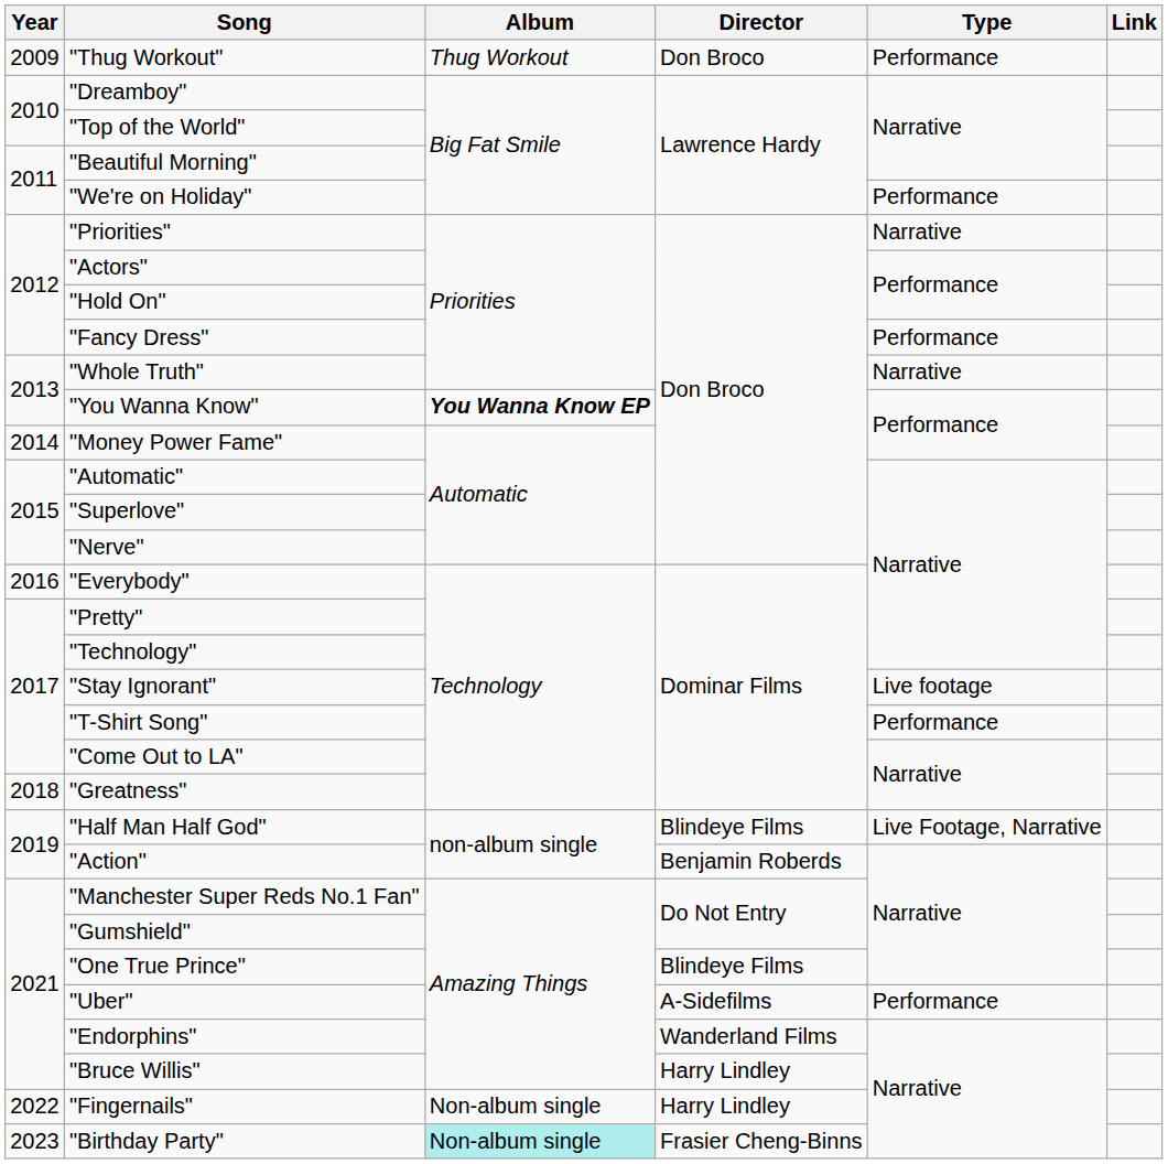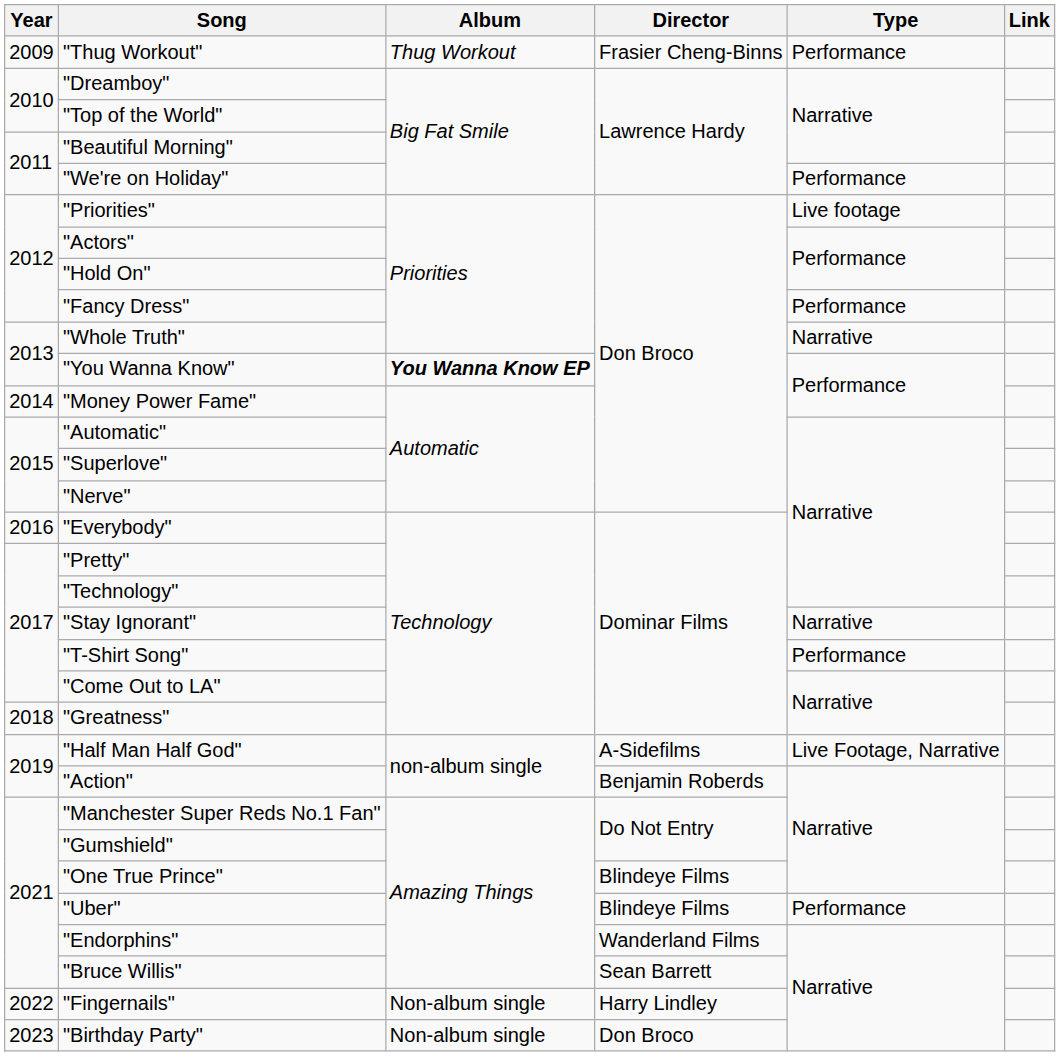"Thug Workout" | Director: Don Broco -> Frasier Cheng-Binns
"Priorities" | Type: Narrative -> Live footage
"Stay Ignorant" | Type: Live footage -> Narrative
"Half Man Half God" | Director: Blindeye Films -> A-Sidefilms
"Uber" | Director: A-Sidefilms -> Blindeye Films
"Bruce Willis" | Director: Harry Lindley -> Sean Barrett
"Birthday Party" | Album: paleturquoise background -> no background
"Birthday Party" | Director: Frasier Cheng-Binns -> Don Broco
